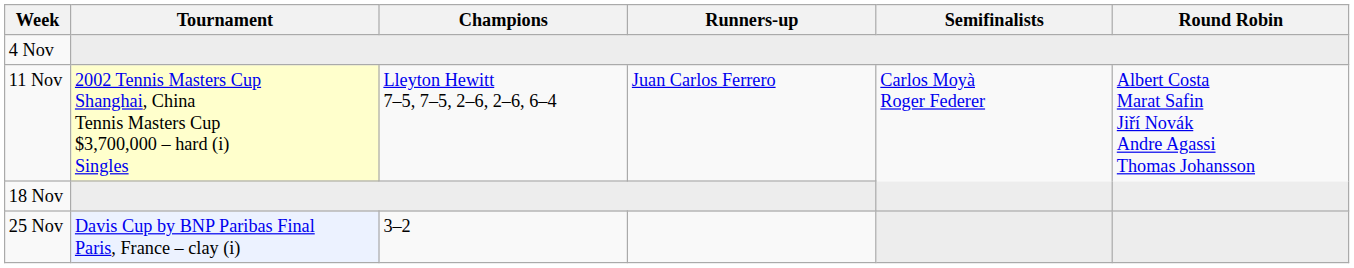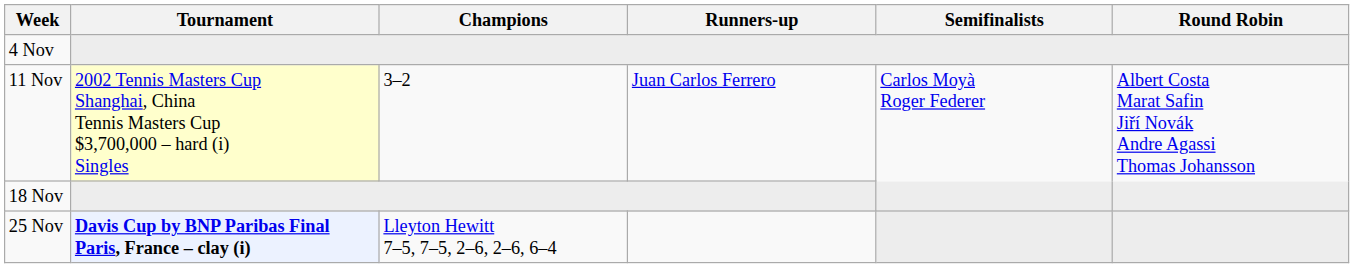11 Nov | Champions: Lleyton Hewitt 7–5, 7–5, 2–6, 2–6, 6–4 -> 3–2
25 Nov | Tournament: normal -> bold
25 Nov | Champions: 3–2 -> Lleyton Hewitt 7–5, 7–5, 2–6, 2–6, 6–4
